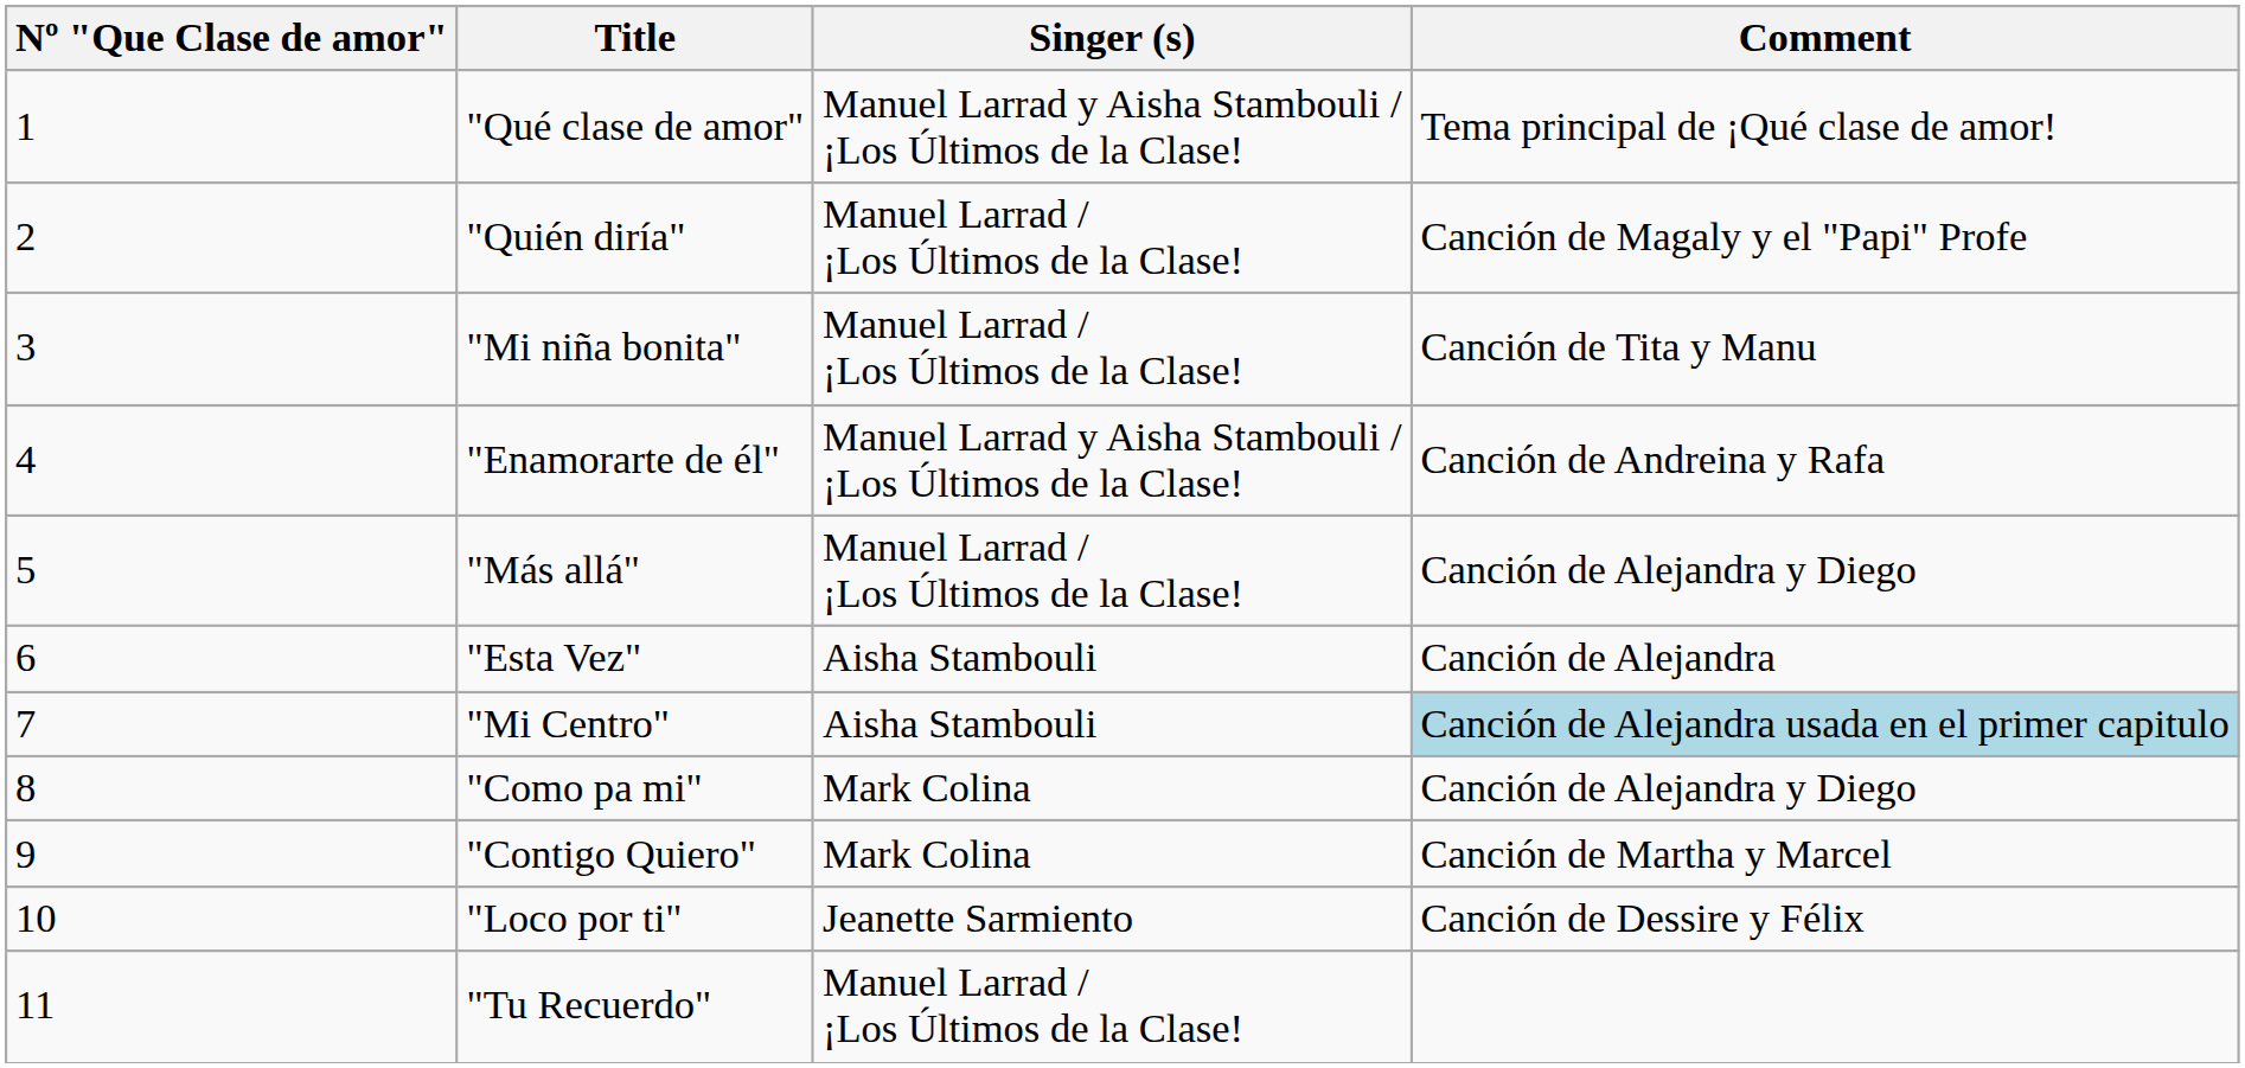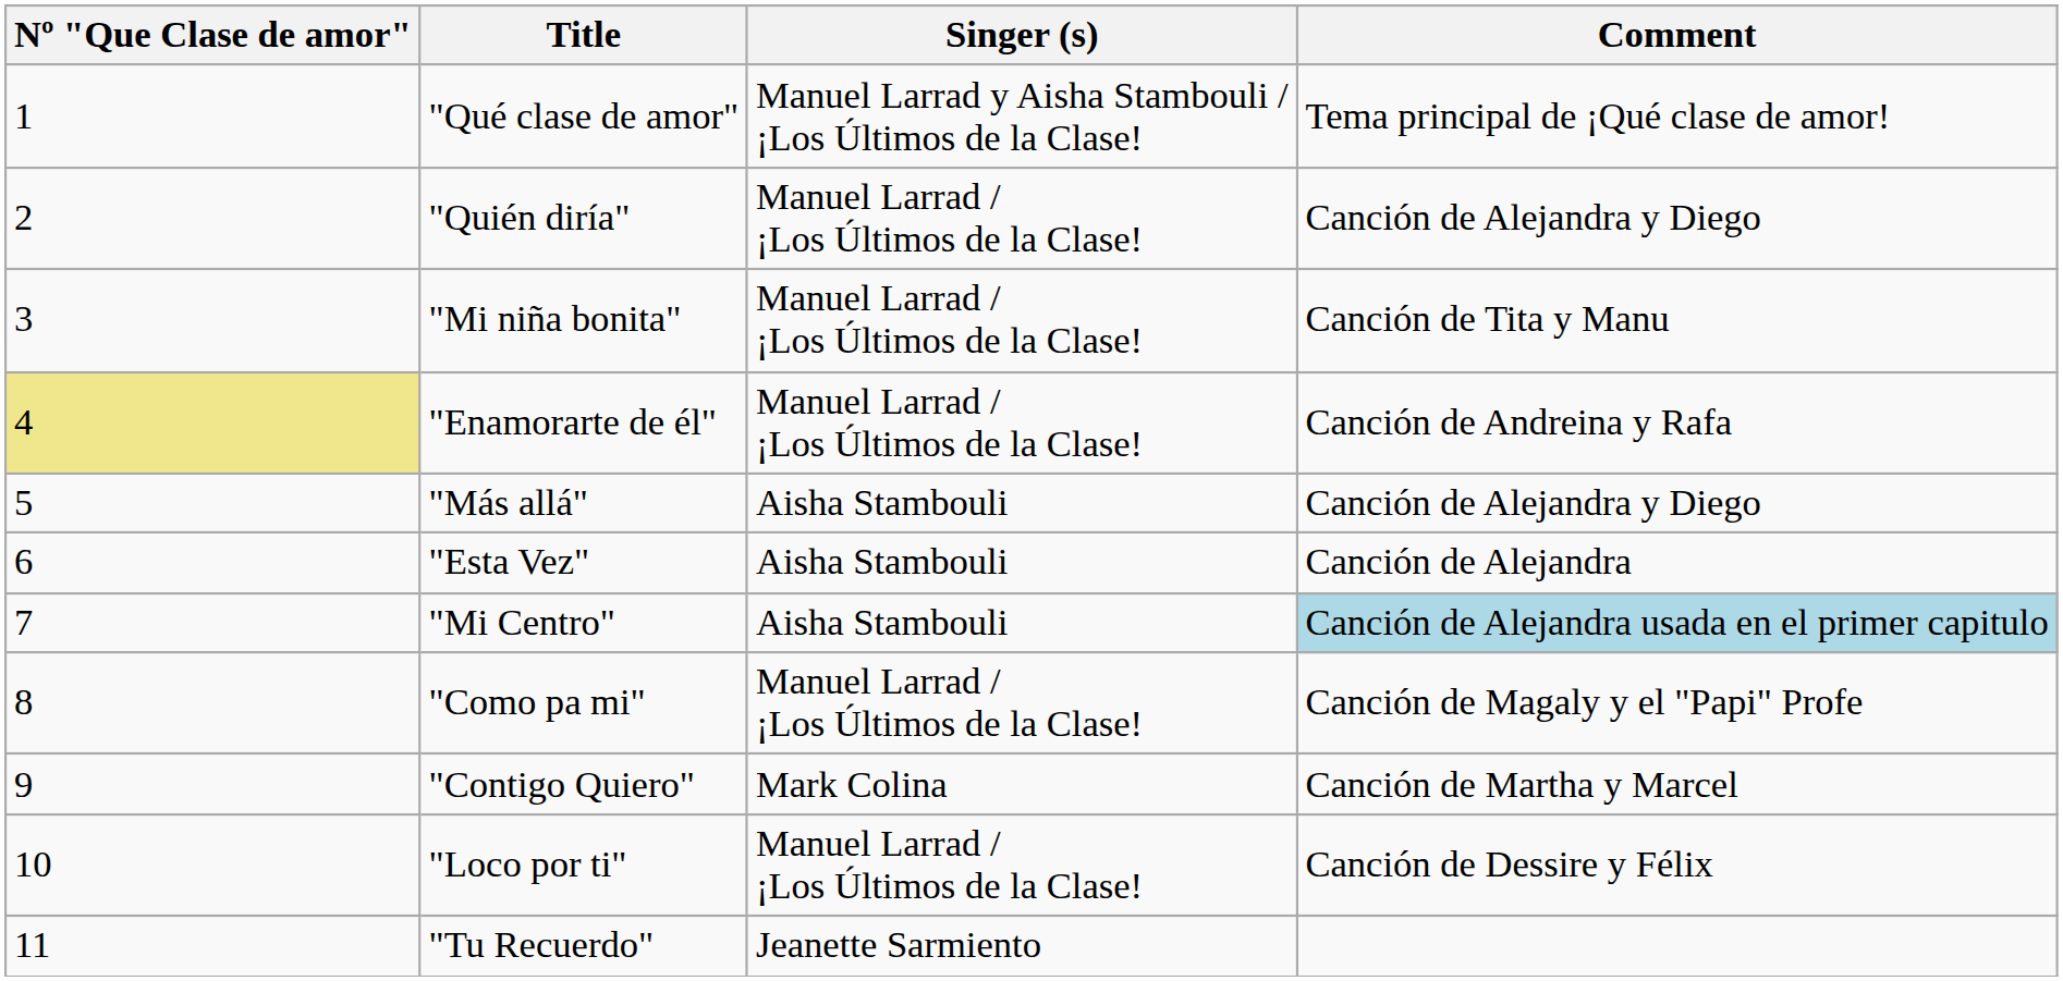"Quién diría" | Comment: Canción de Magaly y el "Papi" Profe -> Canción de Alejandra y Diego
"Enamorarte de él" | Nº "Que Clase de amor": no background -> khaki background
"Enamorarte de él" | Singer (s): Manuel Larrad y Aisha Stambouli / ¡Los Últimos de la Clase! -> Manuel Larrad / ¡Los Últimos de la Clase!
"Más allá" | Singer (s): Manuel Larrad / ¡Los Últimos de la Clase! -> Aisha Stambouli
"Como pa mi" | Singer (s): Mark Colina -> Manuel Larrad / ¡Los Últimos de la Clase!
"Como pa mi" | Comment: Canción de Alejandra y Diego -> Canción de Magaly y el "Papi" Profe
"Loco por ti" | Singer (s): Jeanette Sarmiento -> Manuel Larrad / ¡Los Últimos de la Clase!
"Tu Recuerdo" | Singer (s): Manuel Larrad / ¡Los Últimos de la Clase! -> Jeanette Sarmiento
